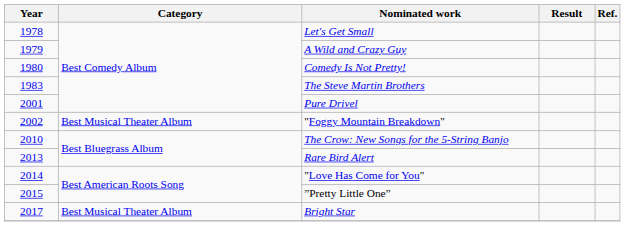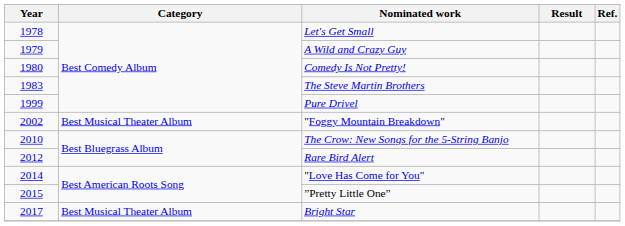Pure Drivel | Year: 2001 -> 1999
Rare Bird Alert | Year: 2013 -> 2012
